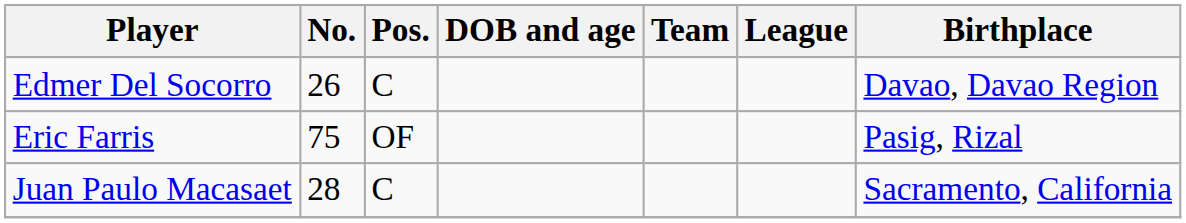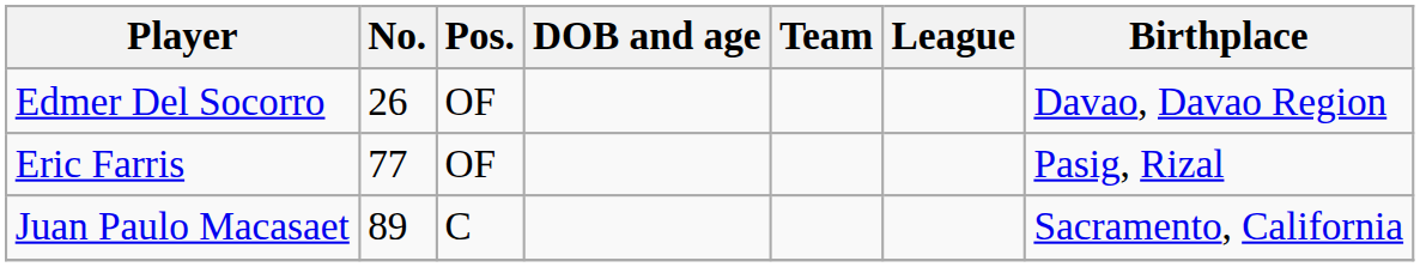Edmer Del Socorro | Pos.: C -> OF
Eric Farris | No.: 75 -> 77
Juan Paulo Macasaet | No.: 28 -> 89
